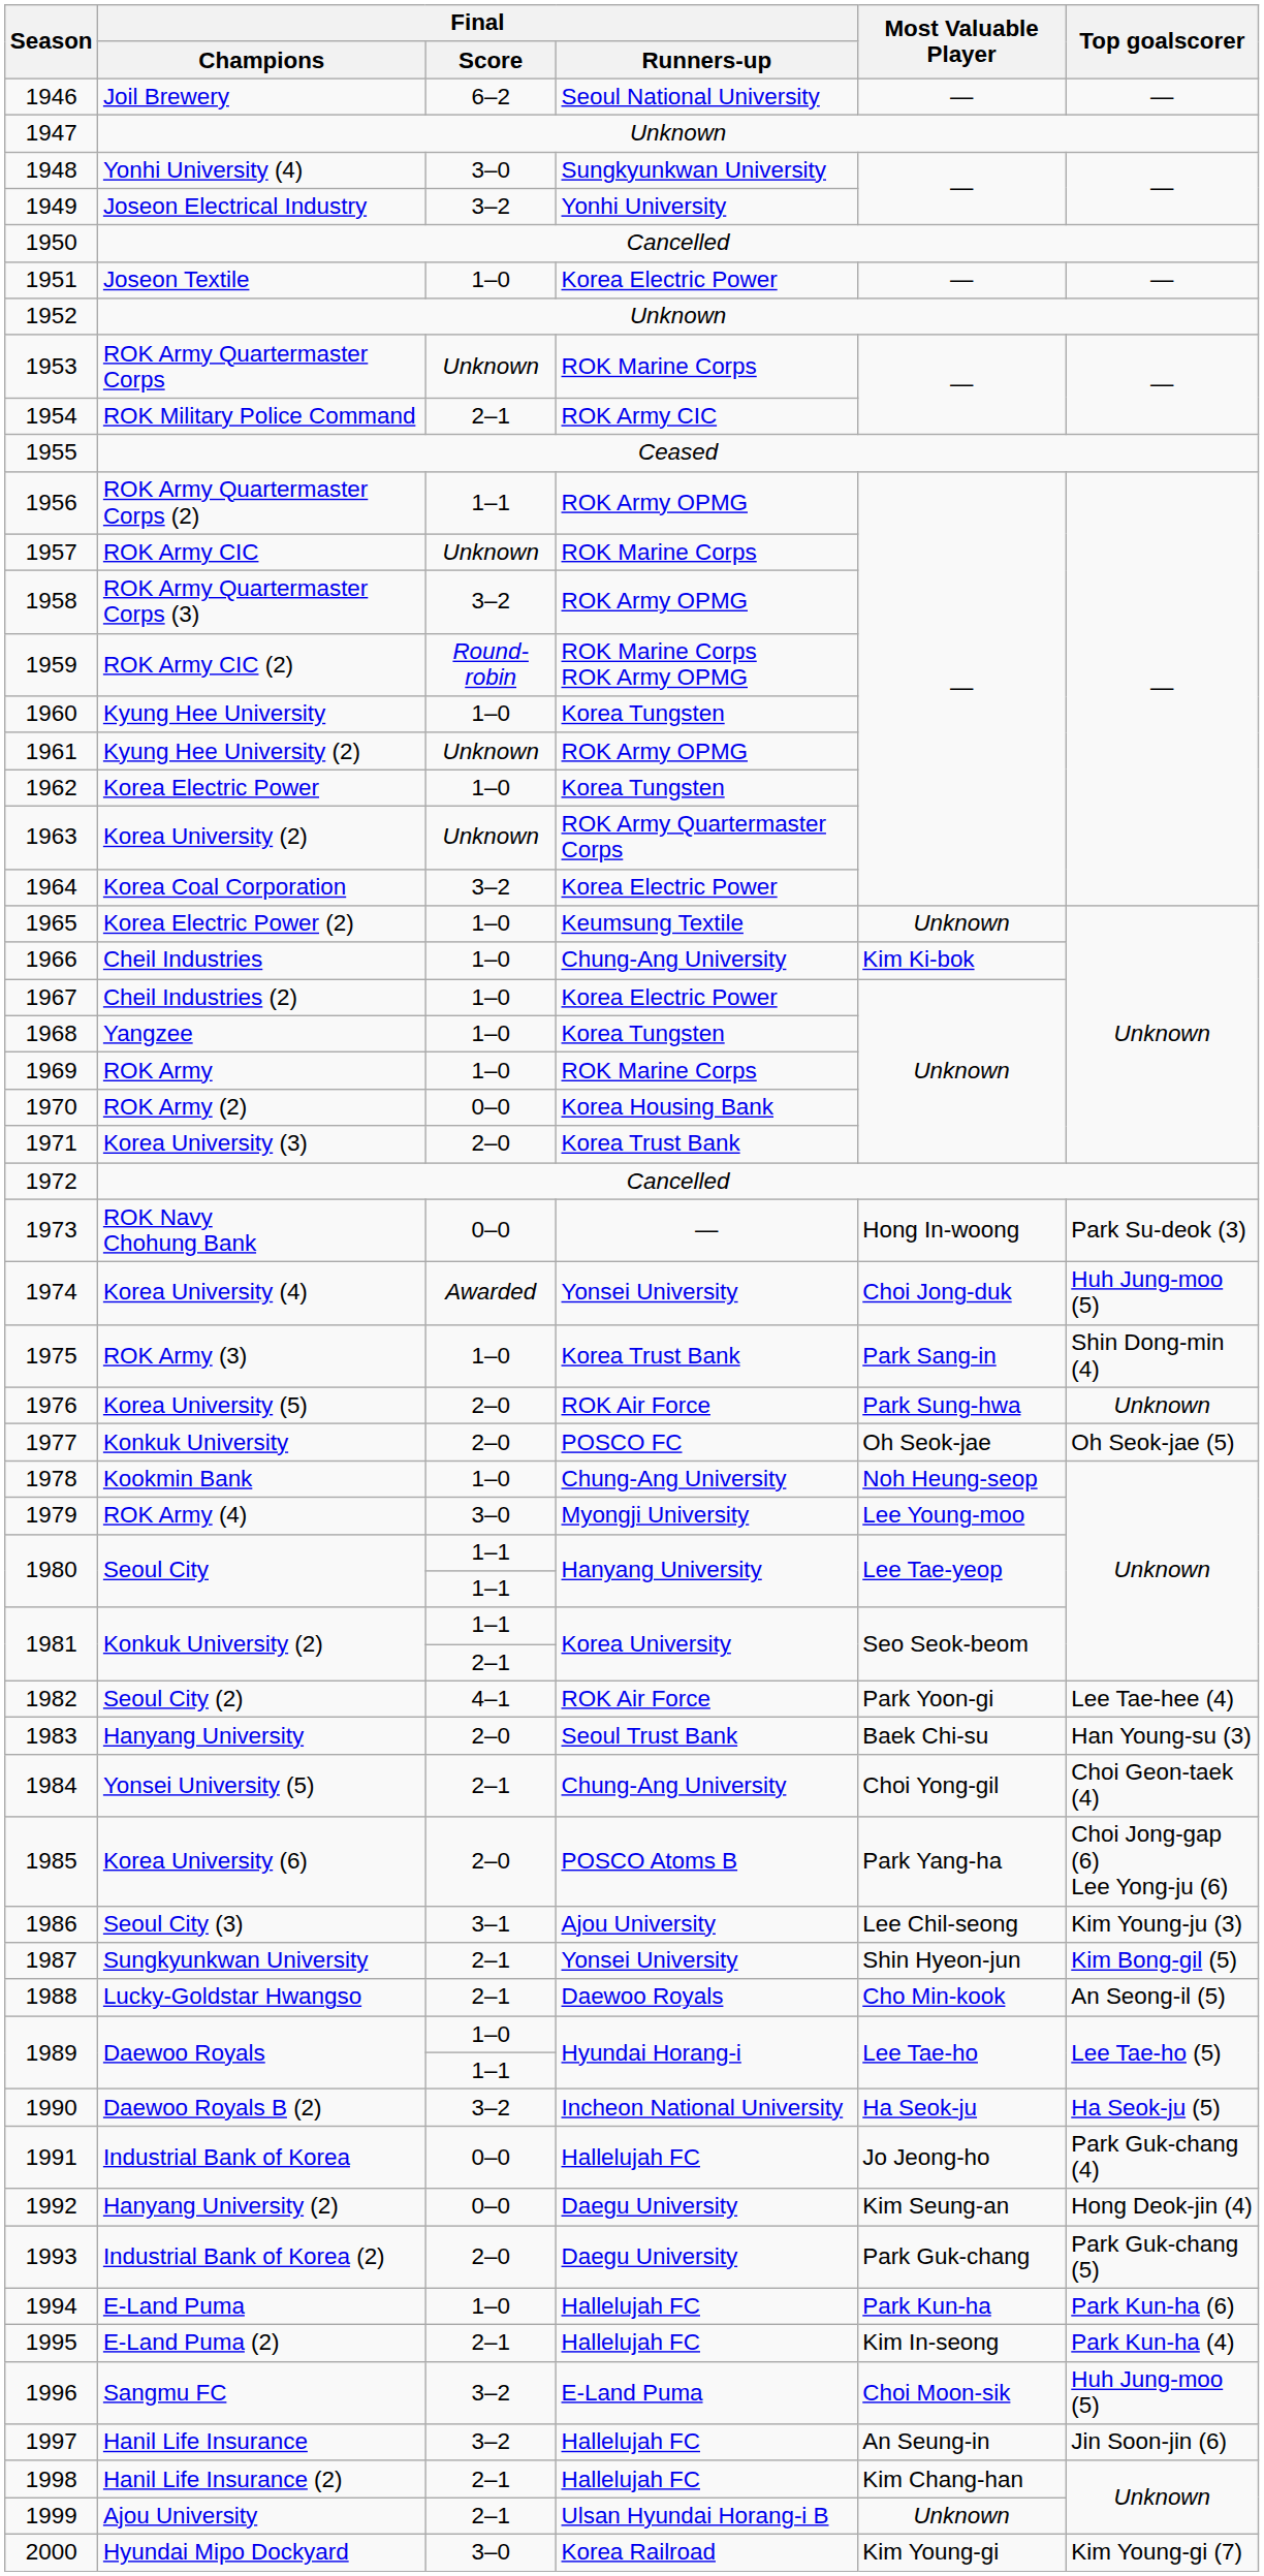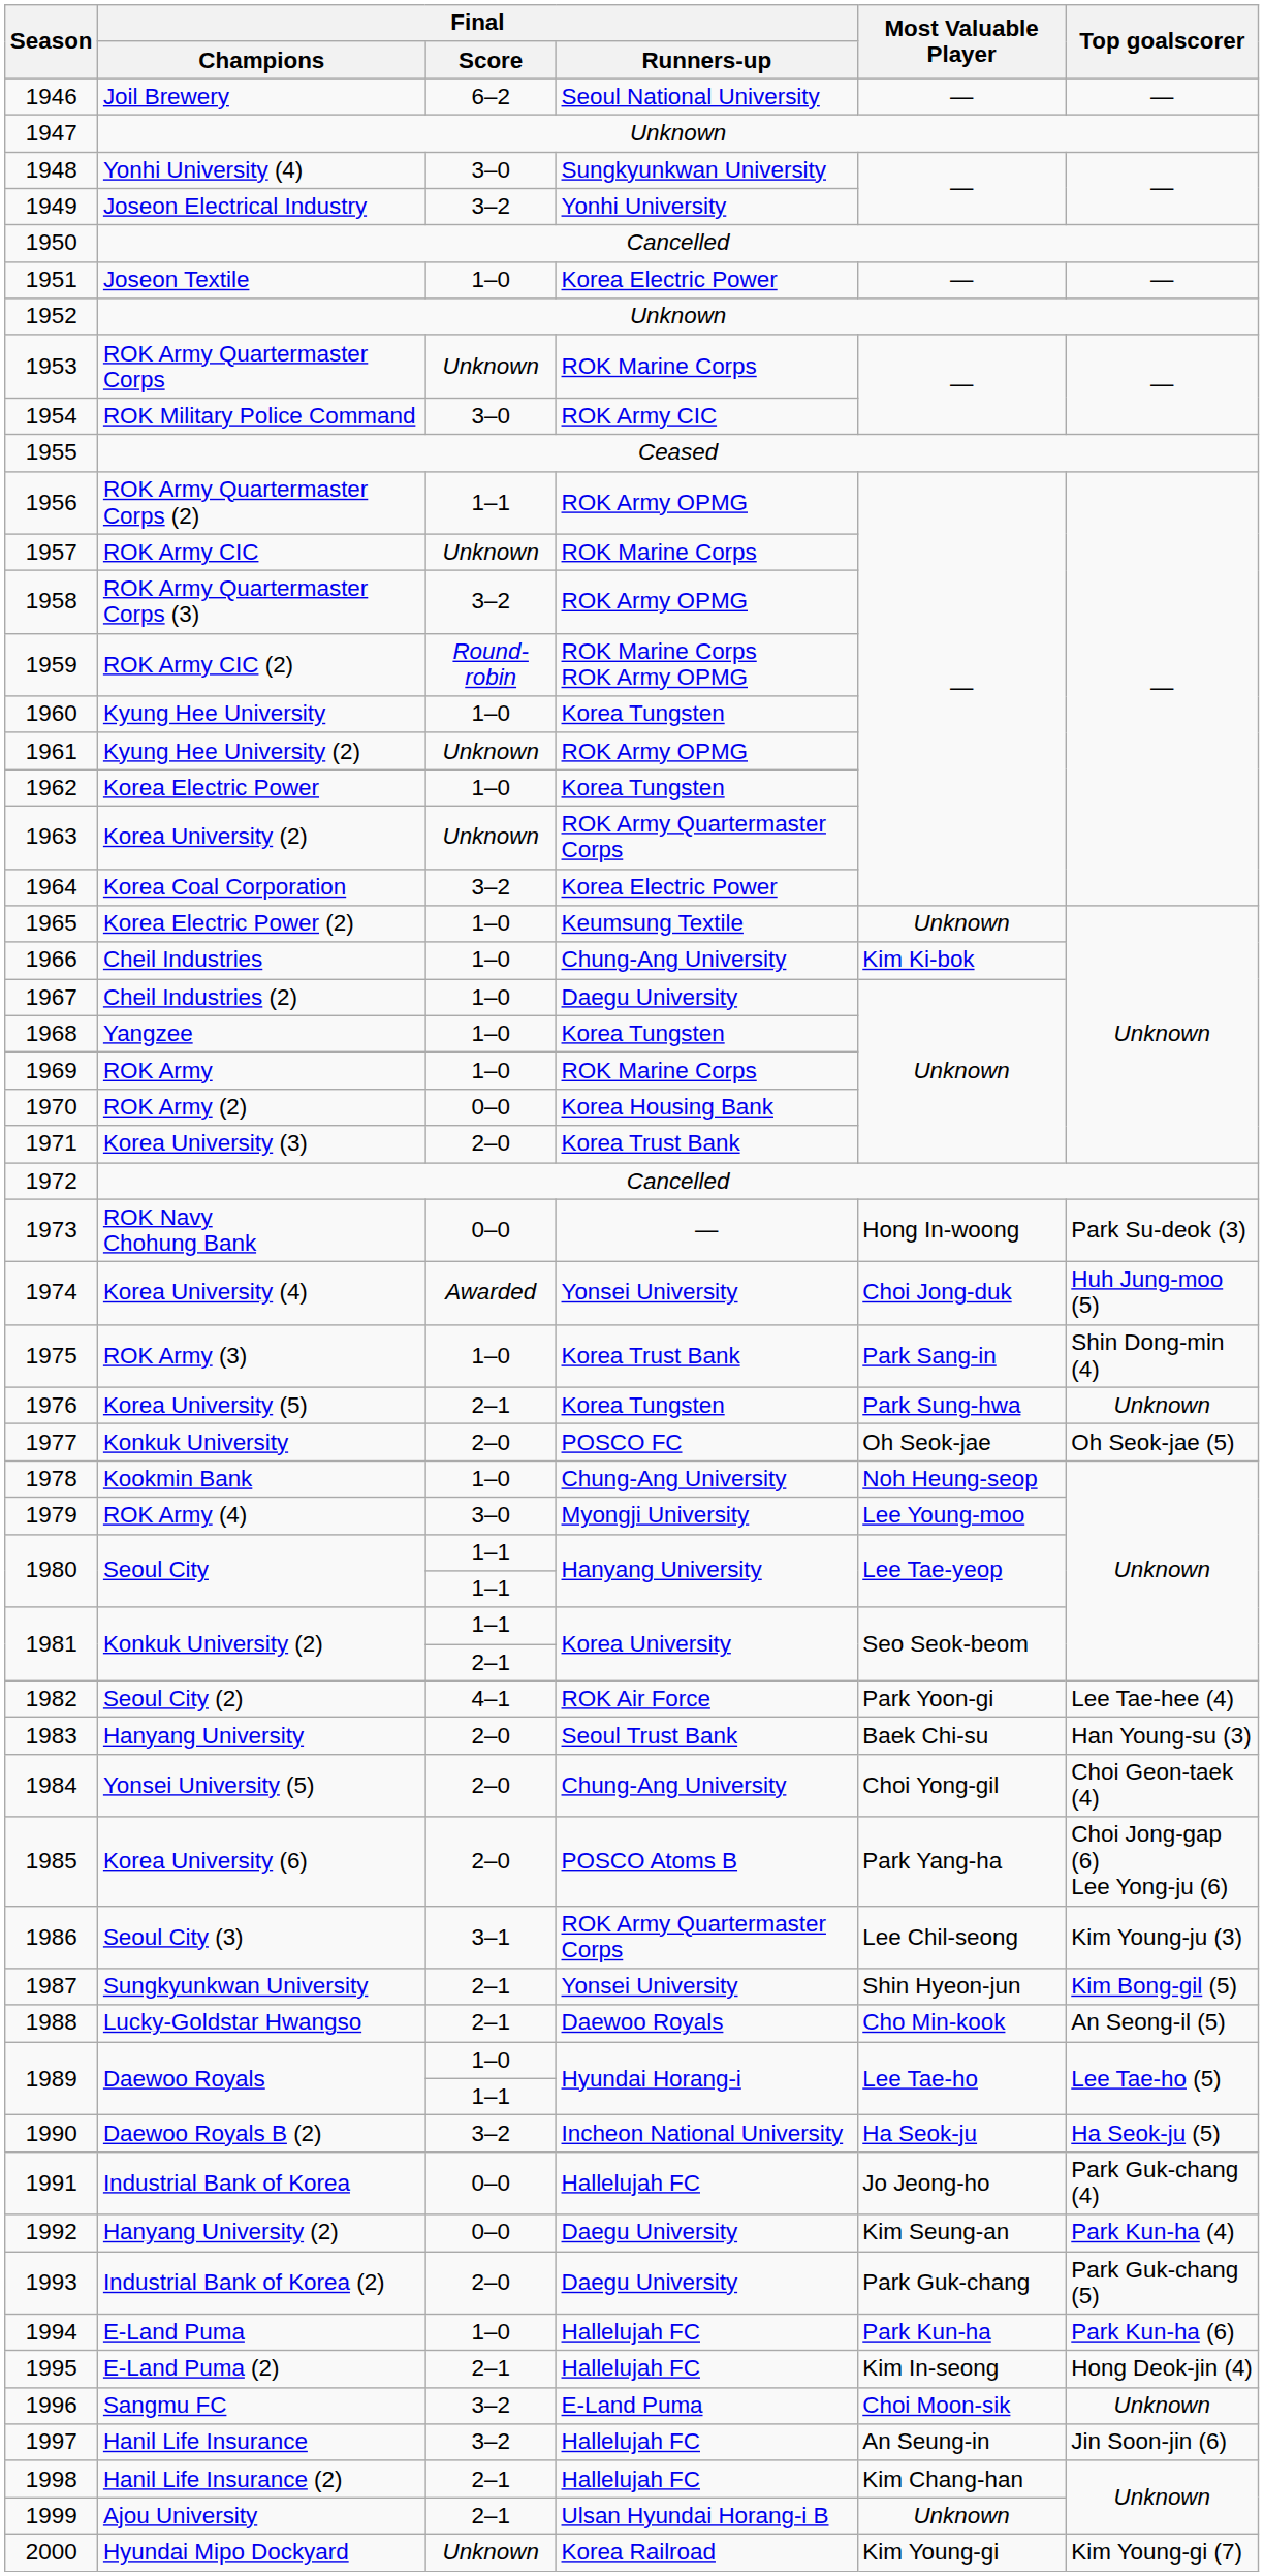ROK Military Police Command | Final / Score: 2–1 -> 3–0
Cheil Industries (2) | Final / Runners-up: Korea Electric Power -> Daegu University
Korea University (5) | Final / Score: 2–0 -> 2–1
Korea University (5) | Final / Runners-up: ROK Air Force -> Korea Tungsten
Yonsei University (5) | Final / Score: 2–1 -> 2–0
Seoul City (3) | Final / Runners-up: Ajou University -> ROK Army Quartermaster Corps
Hanyang University (2) | Top goalscorer: Hong Deok-jin (4) -> Park Kun-ha (4)
E-Land Puma (2) | Top goalscorer: Park Kun-ha (4) -> Hong Deok-jin (4)
Sangmu FC | Top goalscorer: Huh Jung-moo (5) -> Unknown
Hyundai Mipo Dockyard | Final / Score: 3–0 -> Unknown
